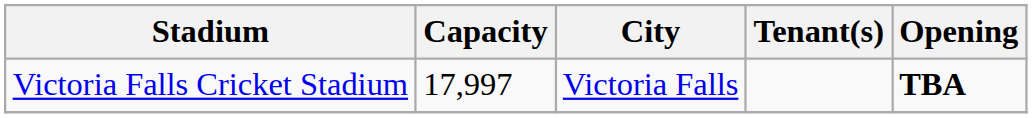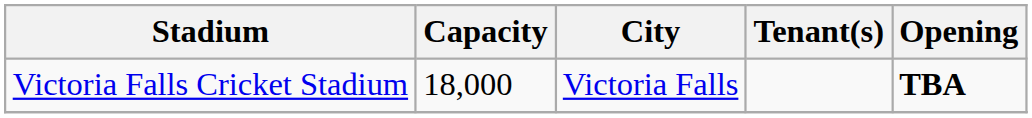Victoria Falls Cricket Stadium | Capacity: 17,997 -> 18,000
